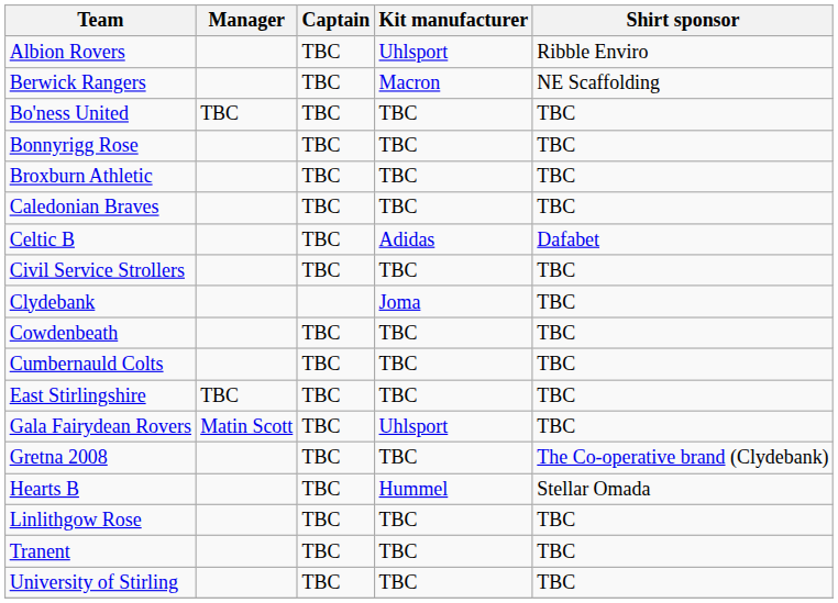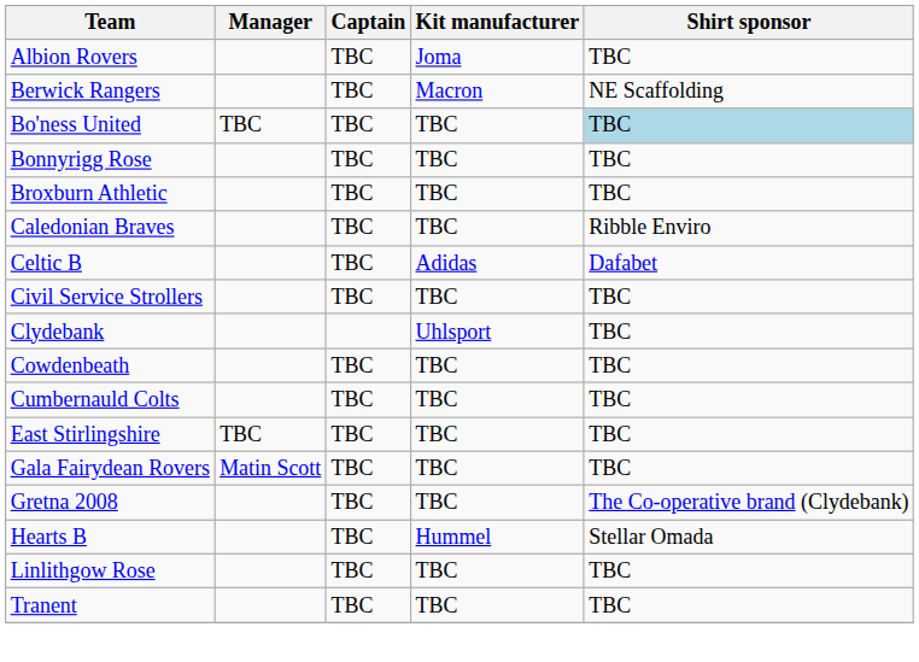Albion Rovers | Kit manufacturer: Uhlsport -> Joma
Albion Rovers | Shirt sponsor: Ribble Enviro -> TBC
Bo'ness United | Shirt sponsor: no background -> lightblue background
Caledonian Braves | Shirt sponsor: TBC -> Ribble Enviro
Clydebank | Kit manufacturer: Joma -> Uhlsport
Gala Fairydean Rovers | Kit manufacturer: Uhlsport -> TBC
- row: University of Stirling | TBC | TBC | TBC
